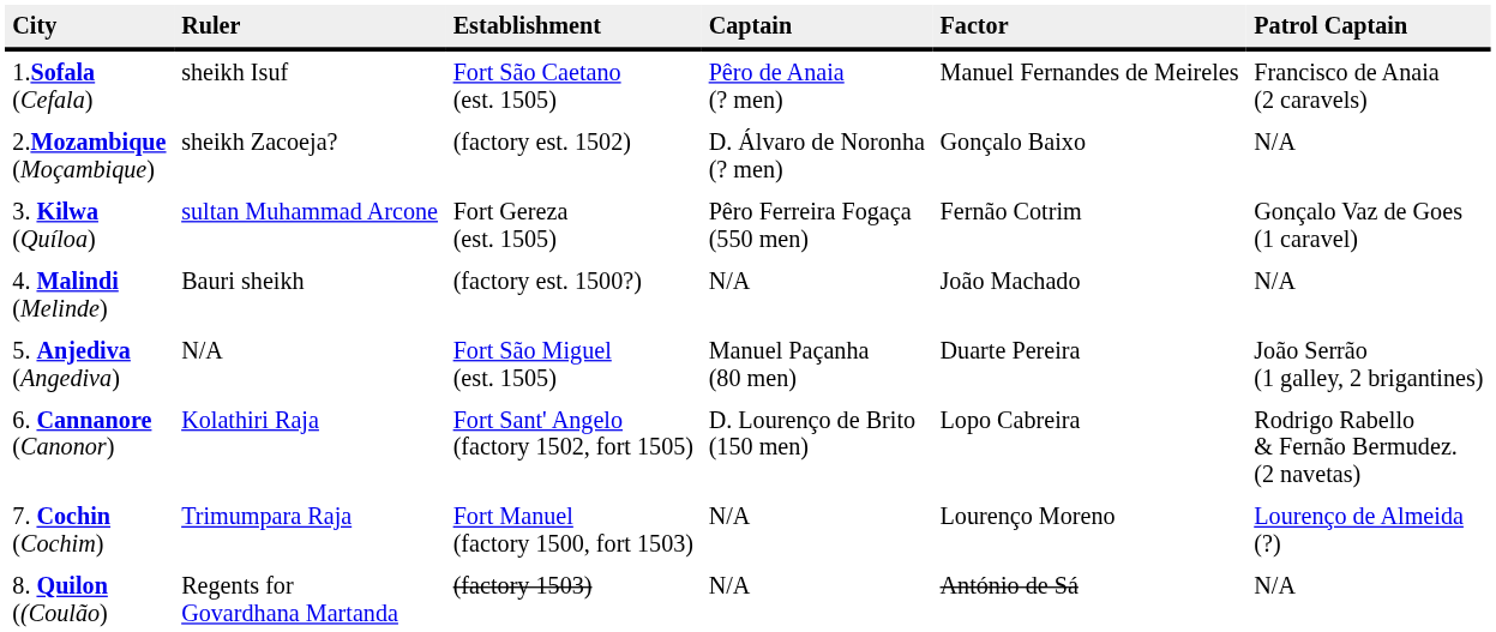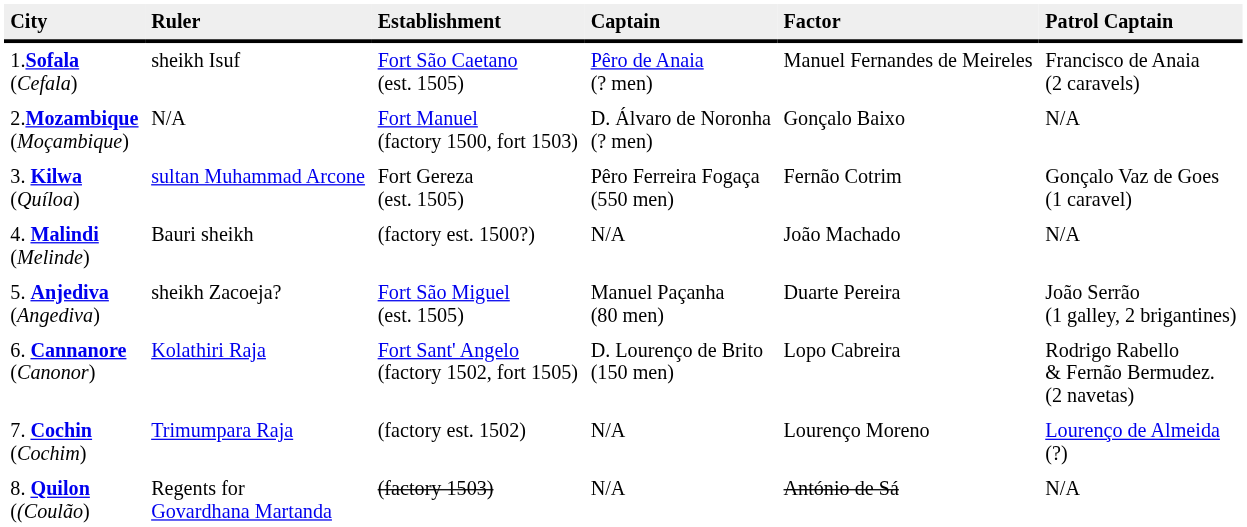2.Mozambique (Moçambique) | Ruler: sheikh Zacoeja? -> N/A
2.Mozambique (Moçambique) | Establishment: (factory est. 1502) -> Fort Manuel (factory 1500, fort 1503)
5. Anjediva (Angediva) | Ruler: N/A -> sheikh Zacoeja?
7. Cochin (Cochim) | Establishment: Fort Manuel (factory 1500, fort 1503) -> (factory est. 1502)
